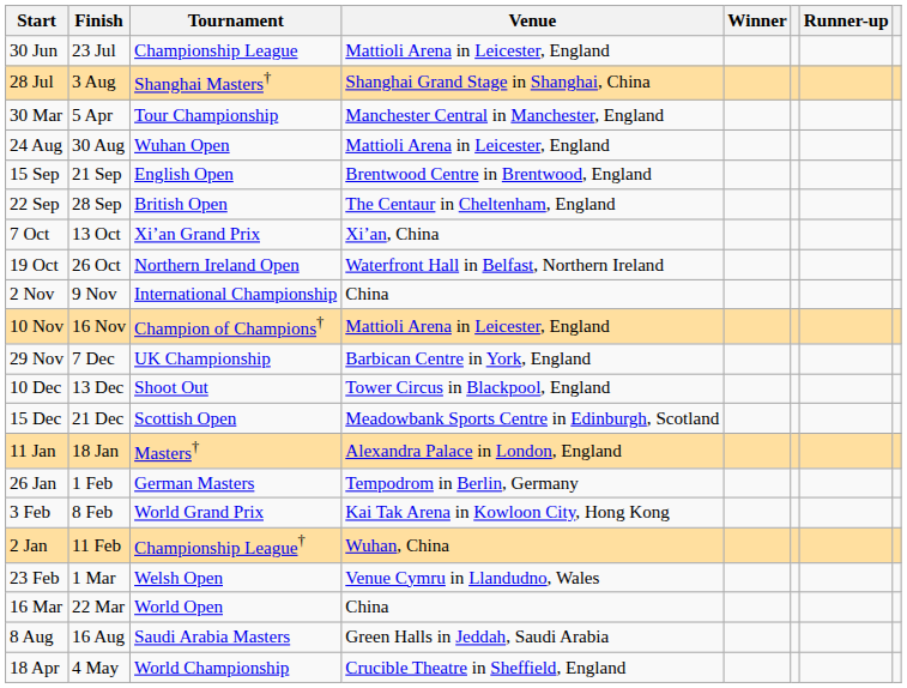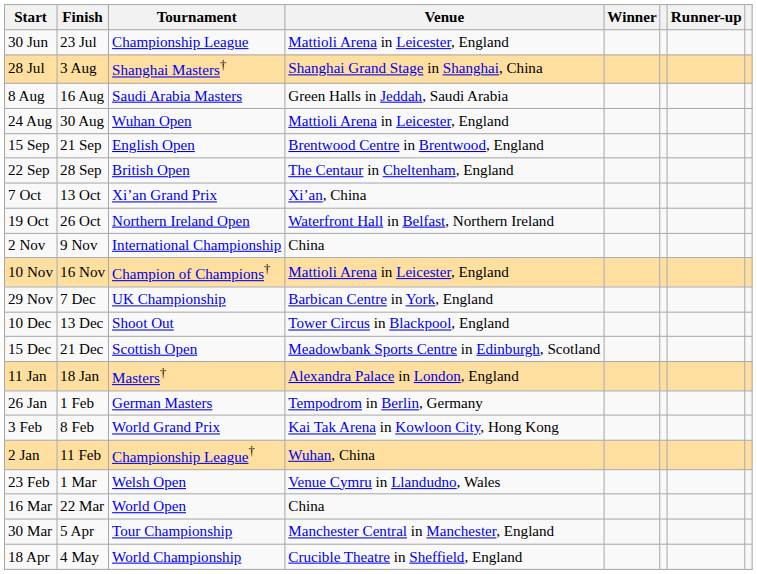rows swapped: 8 Aug <-> 30 Mar
